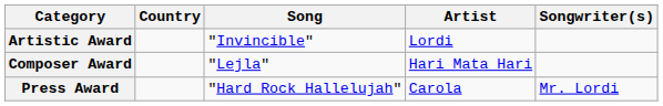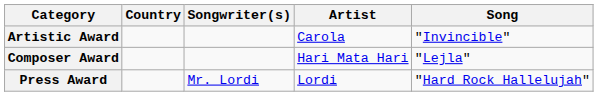columns swapped: Song <-> Songwriter(s)
Artistic Award | Artist: Lordi -> Carola
Press Award | Artist: Carola -> Lordi
